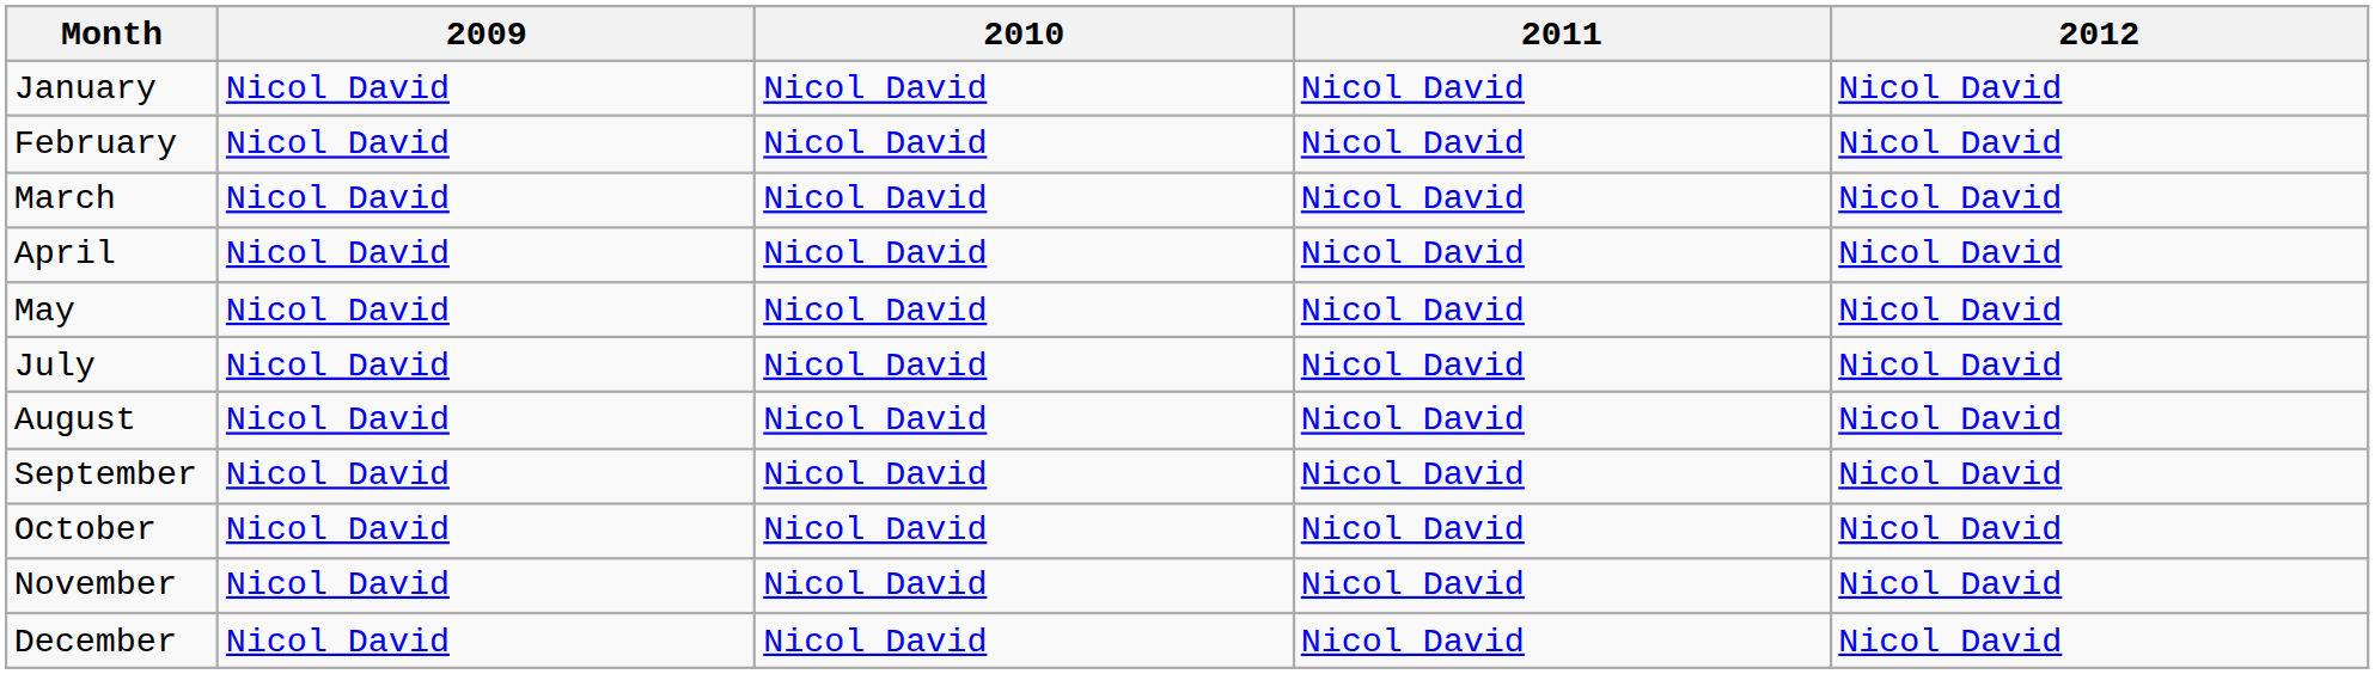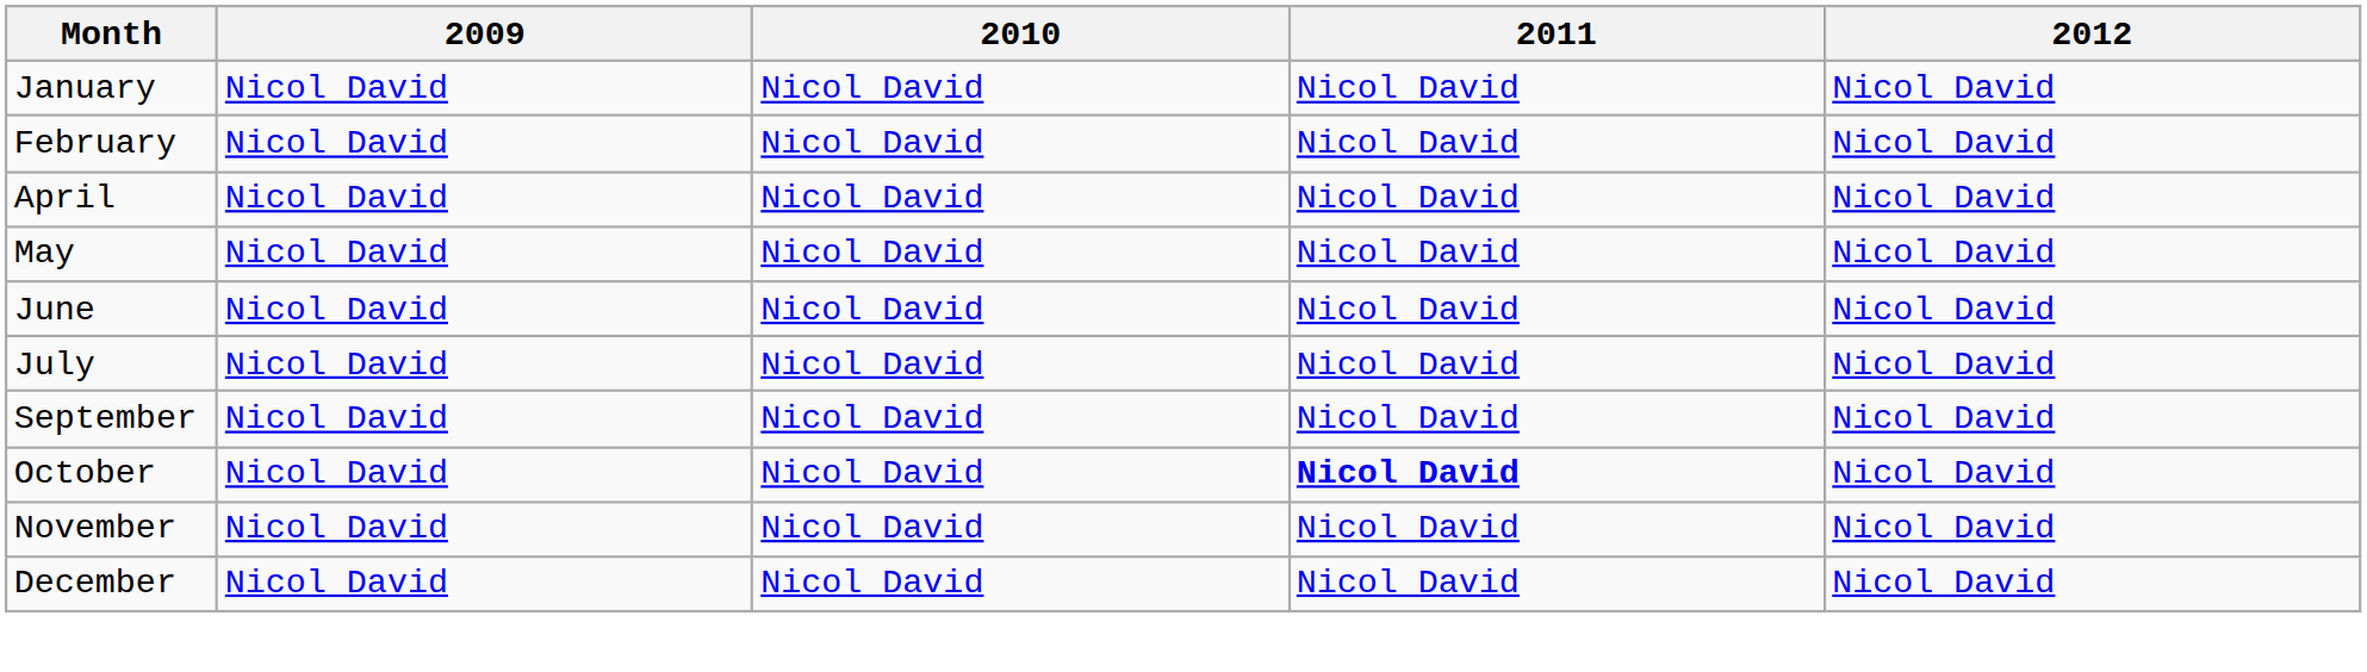- row: March | Nicol David | Nicol David | Nicol David | Nicol David
+ row: June | Nicol David | Nicol David | Nicol David | Nicol David
- row: August | Nicol David | Nicol David | Nicol David | Nicol David
October | 2011: normal -> bold
